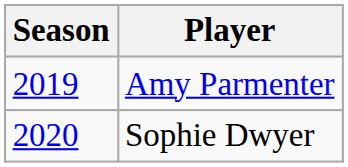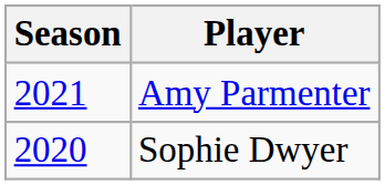Amy Parmenter | Season: 2019 -> 2021
